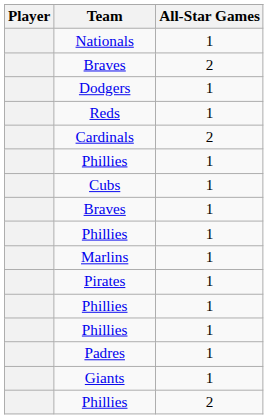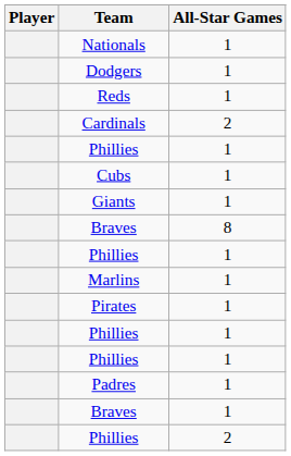- row: Braves | 2
rows swapped: Braves / 1 <-> Giants
+ row: Braves | 8
